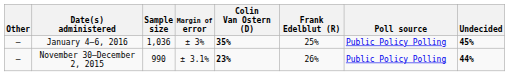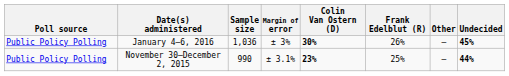columns swapped: Poll source <-> Other
January 4–6, 2016 | Colin Van Ostern (D): 35% -> 30%
January 4–6, 2016 | Frank Edelblut (R): 25% -> 26%
November 30–December 2, 2015 | Frank Edelblut (R): 26% -> 25%
